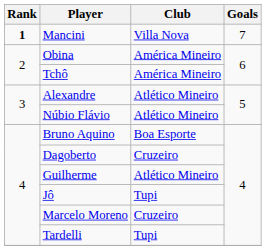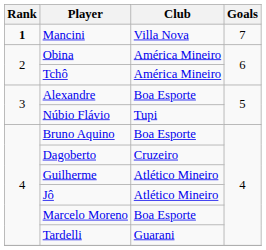Alexandre | Club: Atlético Mineiro -> Boa Esporte
Núbio Flávio | Club: Atlético Mineiro -> Tupi
Jô | Club: Tupi -> Atlético Mineiro
Marcelo Moreno | Club: Cruzeiro -> Boa Esporte
Tardelli | Club: Tupi -> Guarani
